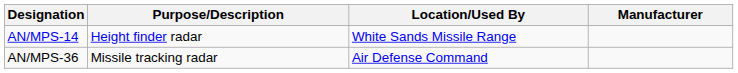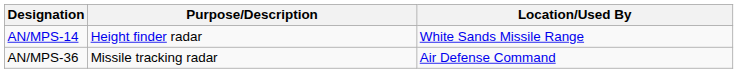- column: Manufacturer
